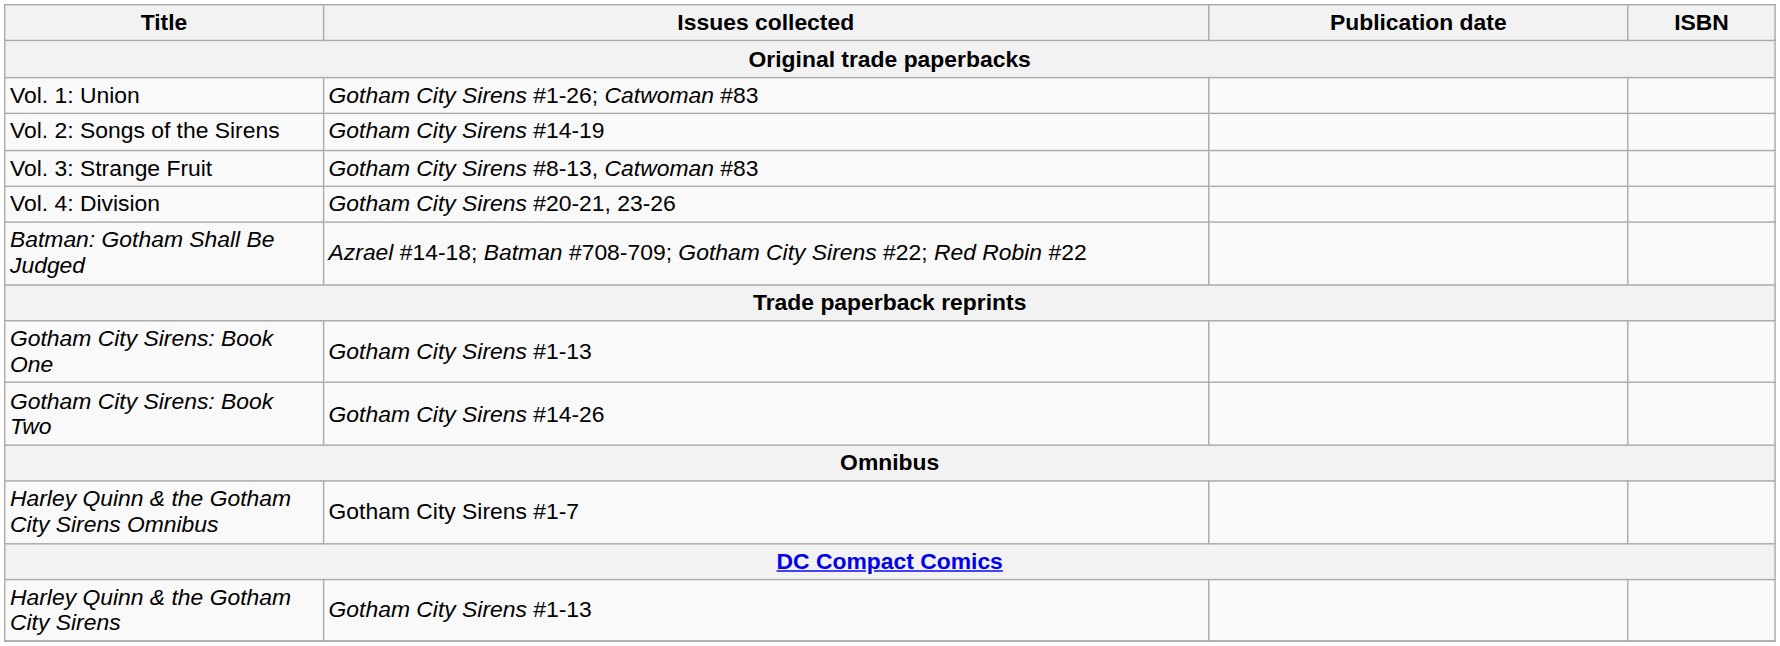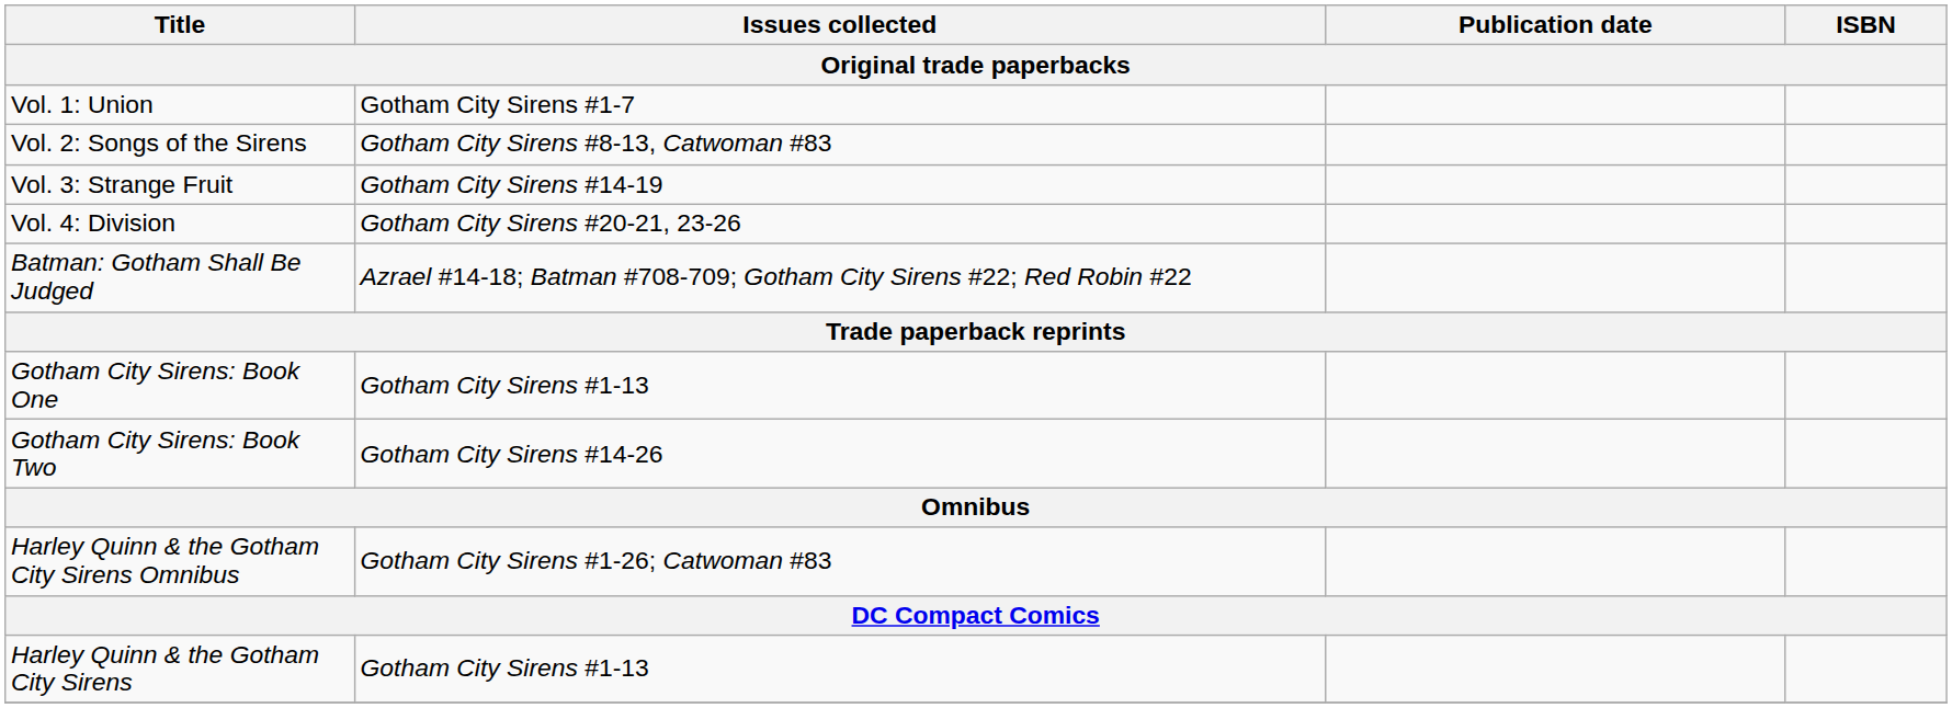Vol. 1: Union | Issues collected: Gotham City Sirens #1-26; Catwoman #83 -> Gotham City Sirens #1-7
Vol. 2: Songs of the Sirens | Issues collected: Gotham City Sirens #14-19 -> Gotham City Sirens #8-13, Catwoman #83
Vol. 3: Strange Fruit | Issues collected: Gotham City Sirens #8-13, Catwoman #83 -> Gotham City Sirens #14-19
Harley Quinn & the Gotham City Sirens Omnibus | Issues collected: Gotham City Sirens #1-7 -> Gotham City Sirens #1-26; Catwoman #83
